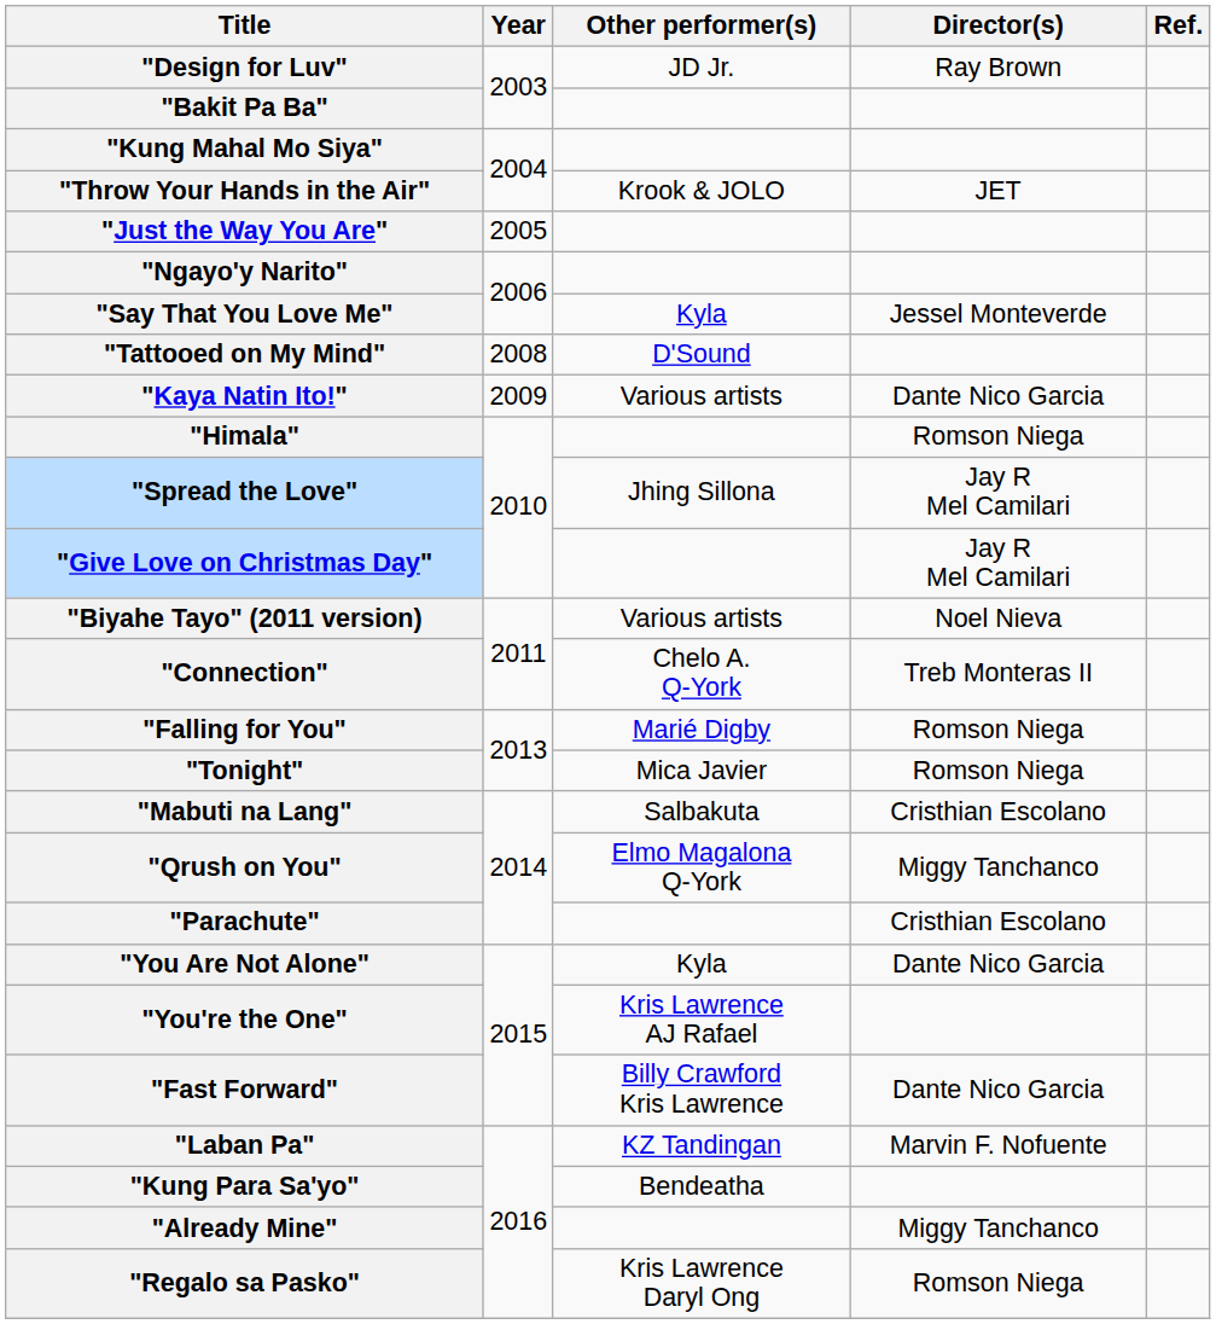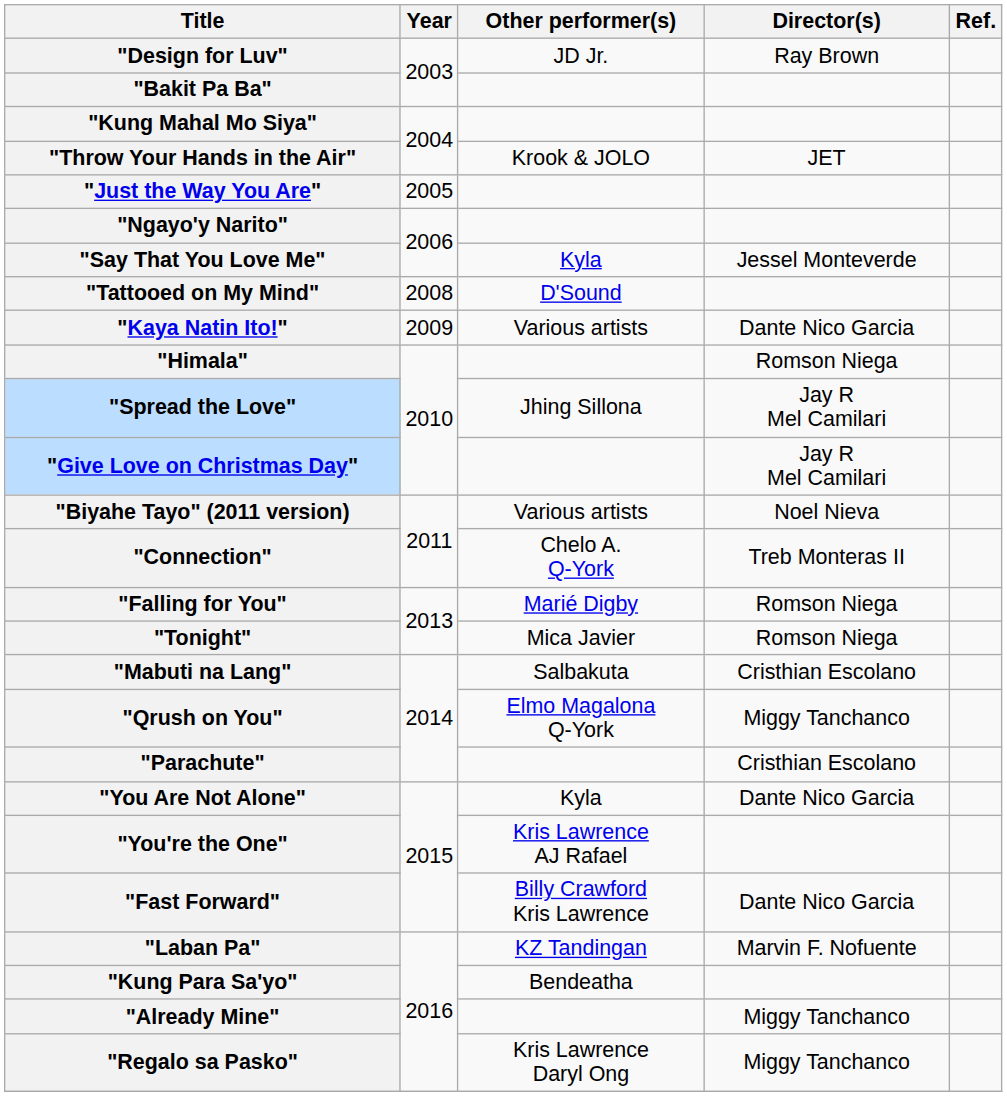"Regalo sa Pasko" | Director(s): Romson Niega -> Miggy Tanchanco
